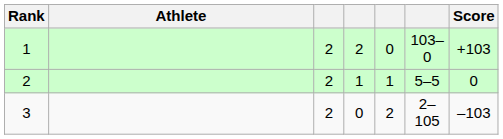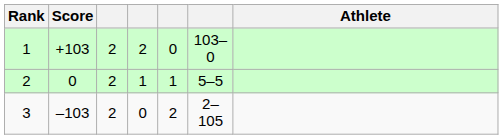columns swapped: Athlete <-> Score
